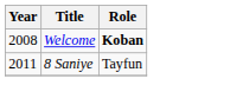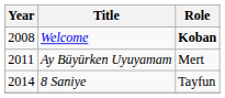+ row: 2011 | Ay Büyürken Uyuyamam | Mert
8 Saniye | Year: 2011 -> 2014
